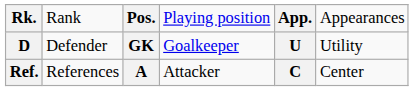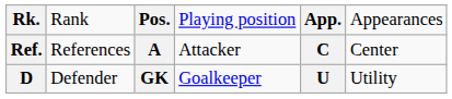rows swapped: Ref. <-> D
